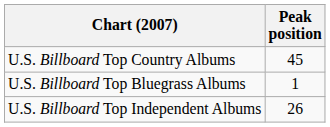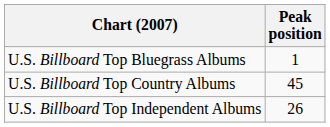rows swapped: U.S. Billboard Top Bluegrass Albums <-> U.S. Billboard Top Country Albums
